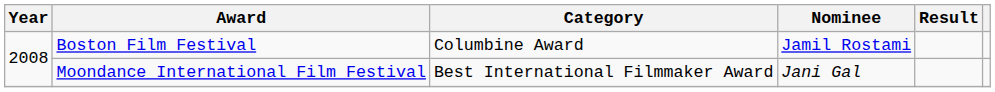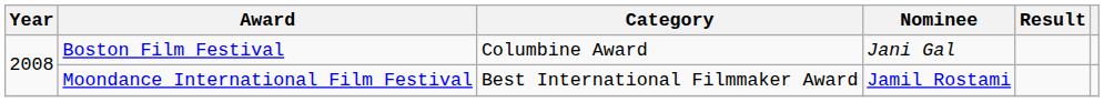Boston Film Festival | Nominee: Jamil Rostami -> Jani Gal
Moondance International Film Festival | Nominee: Jani Gal -> Jamil Rostami
